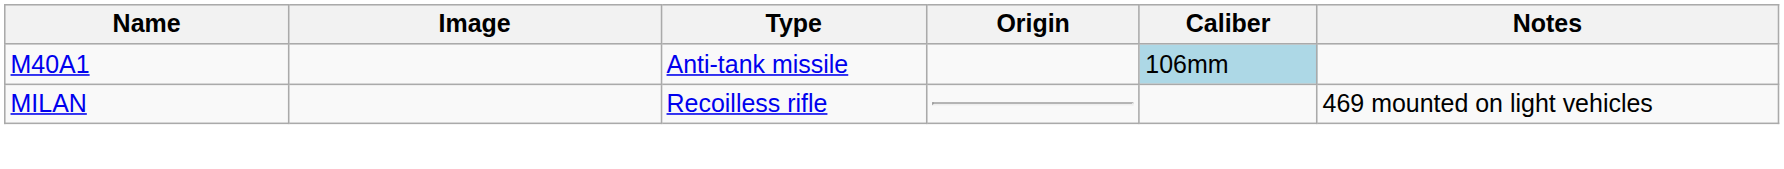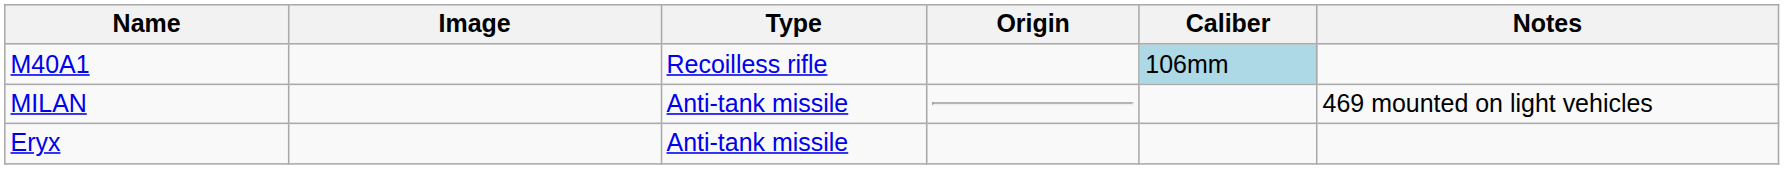M40A1 | Type: Anti-tank missile -> Recoilless rifle
MILAN | Type: Recoilless rifle -> Anti-tank missile
+ row: Eryx | Anti-tank missile
